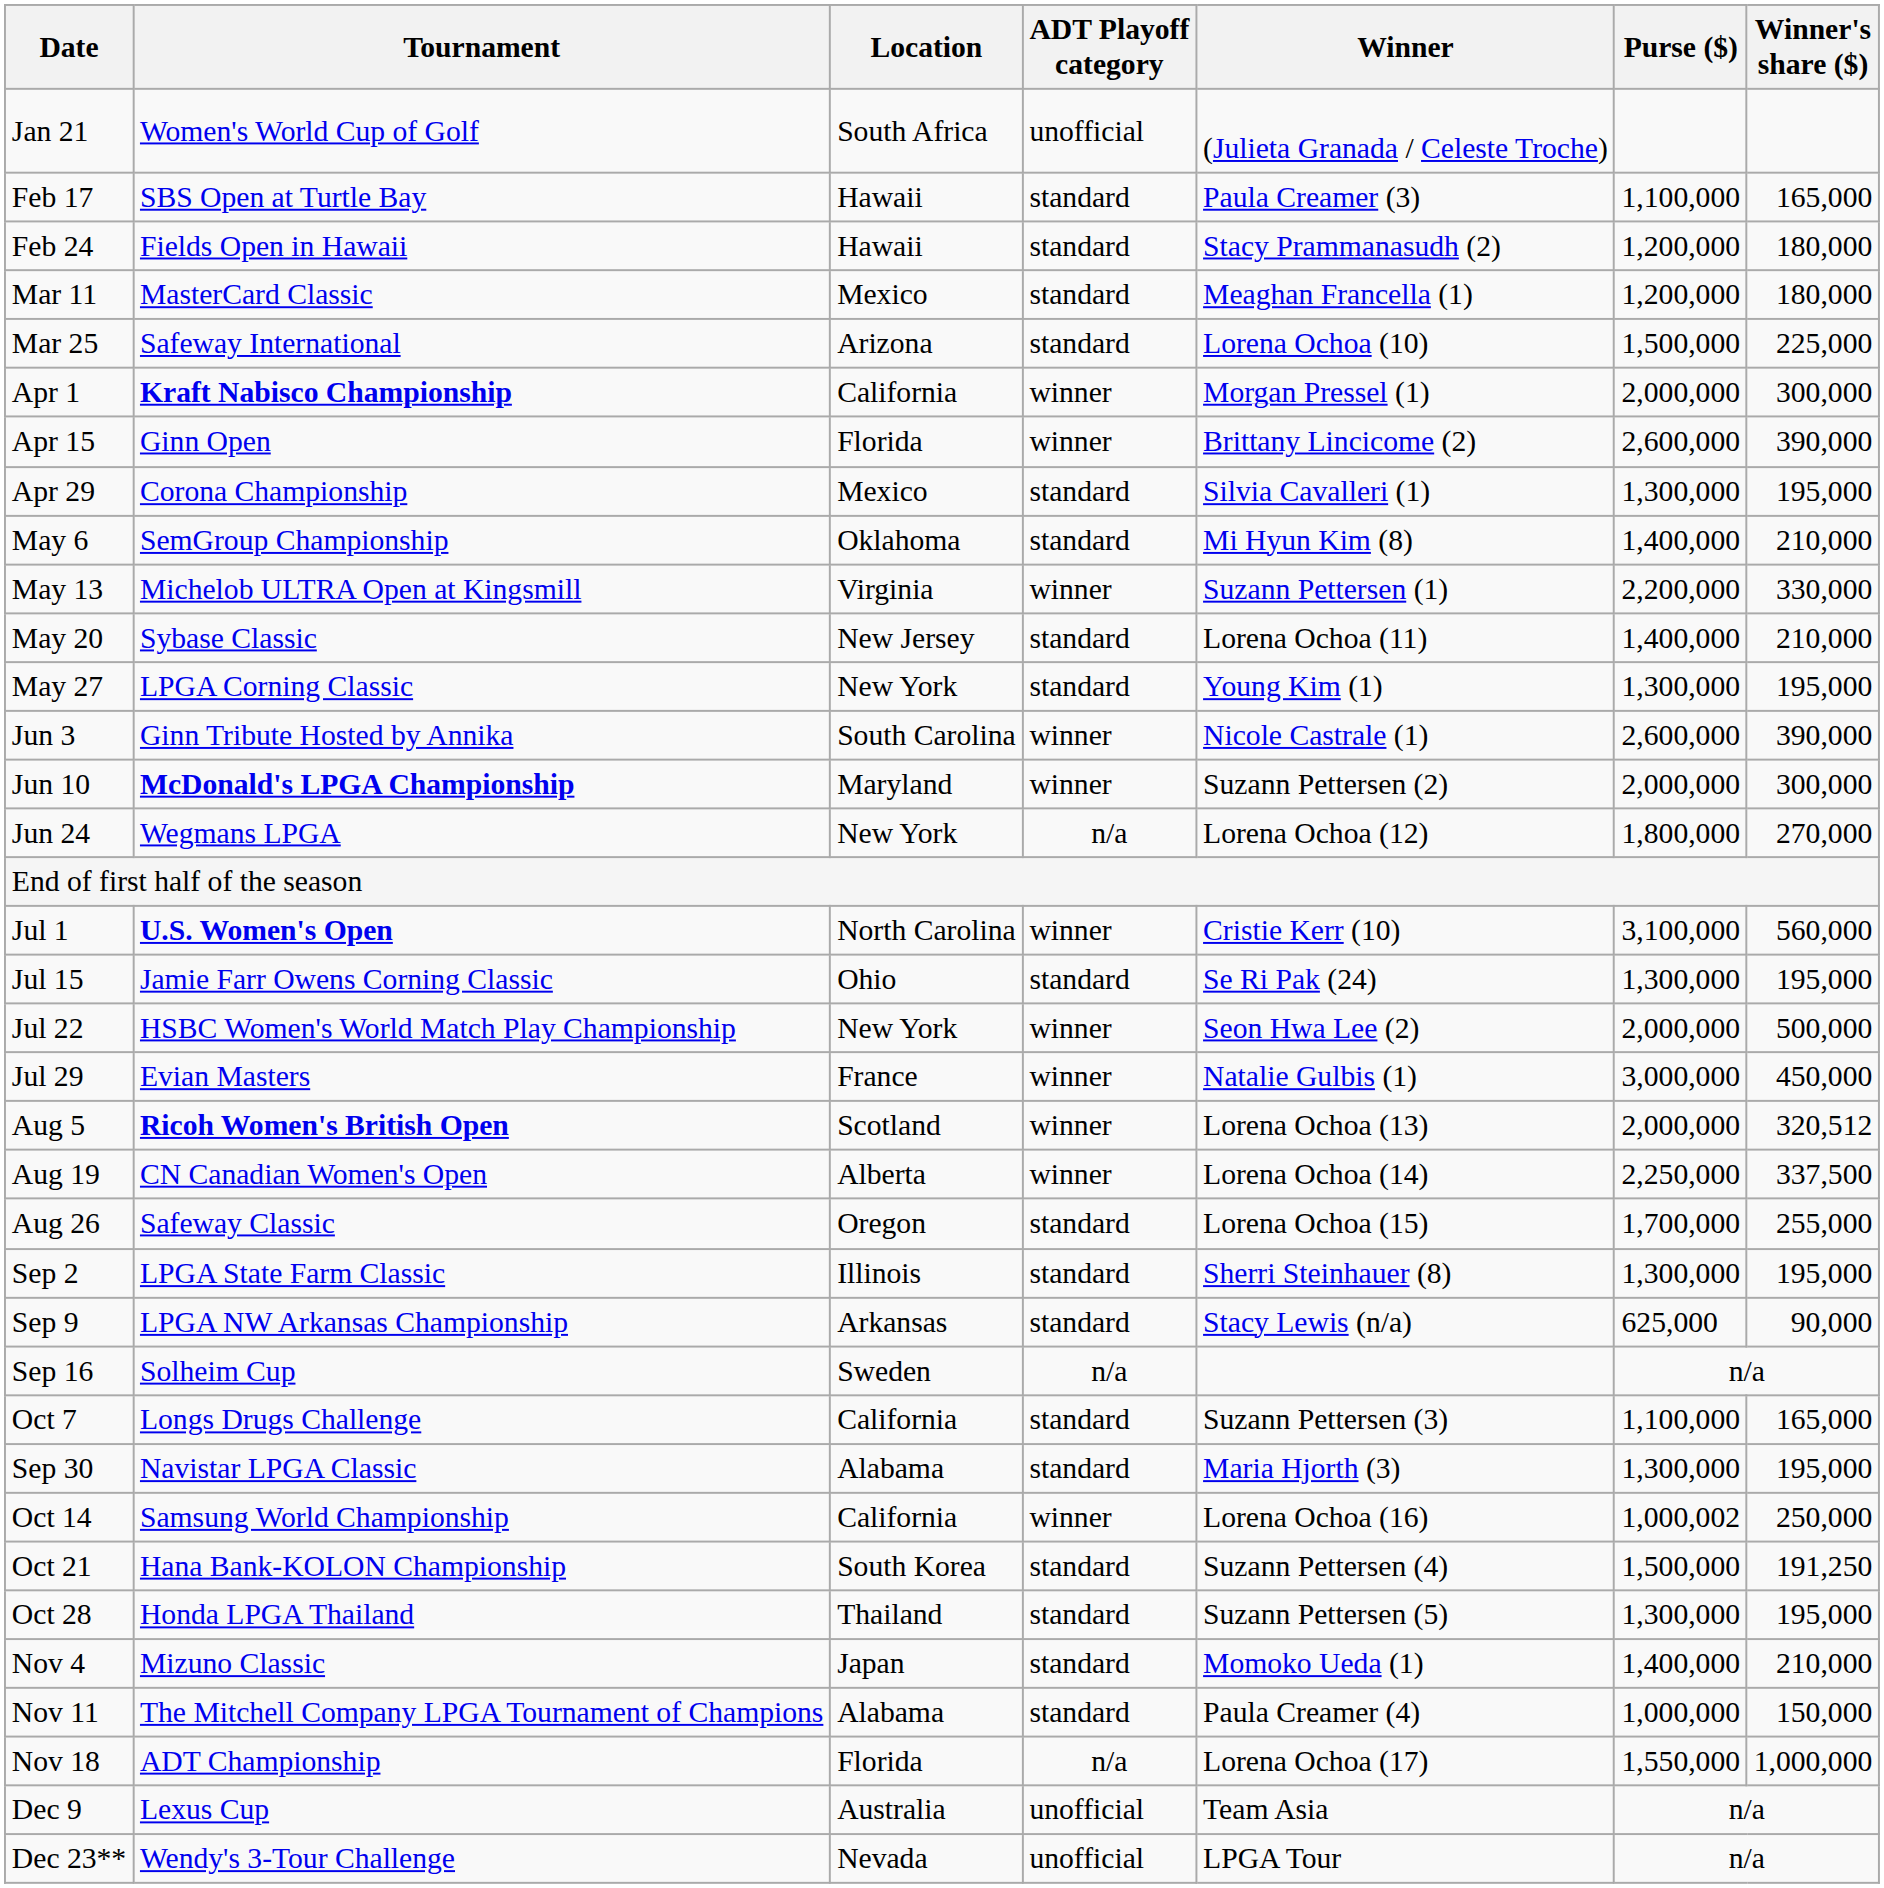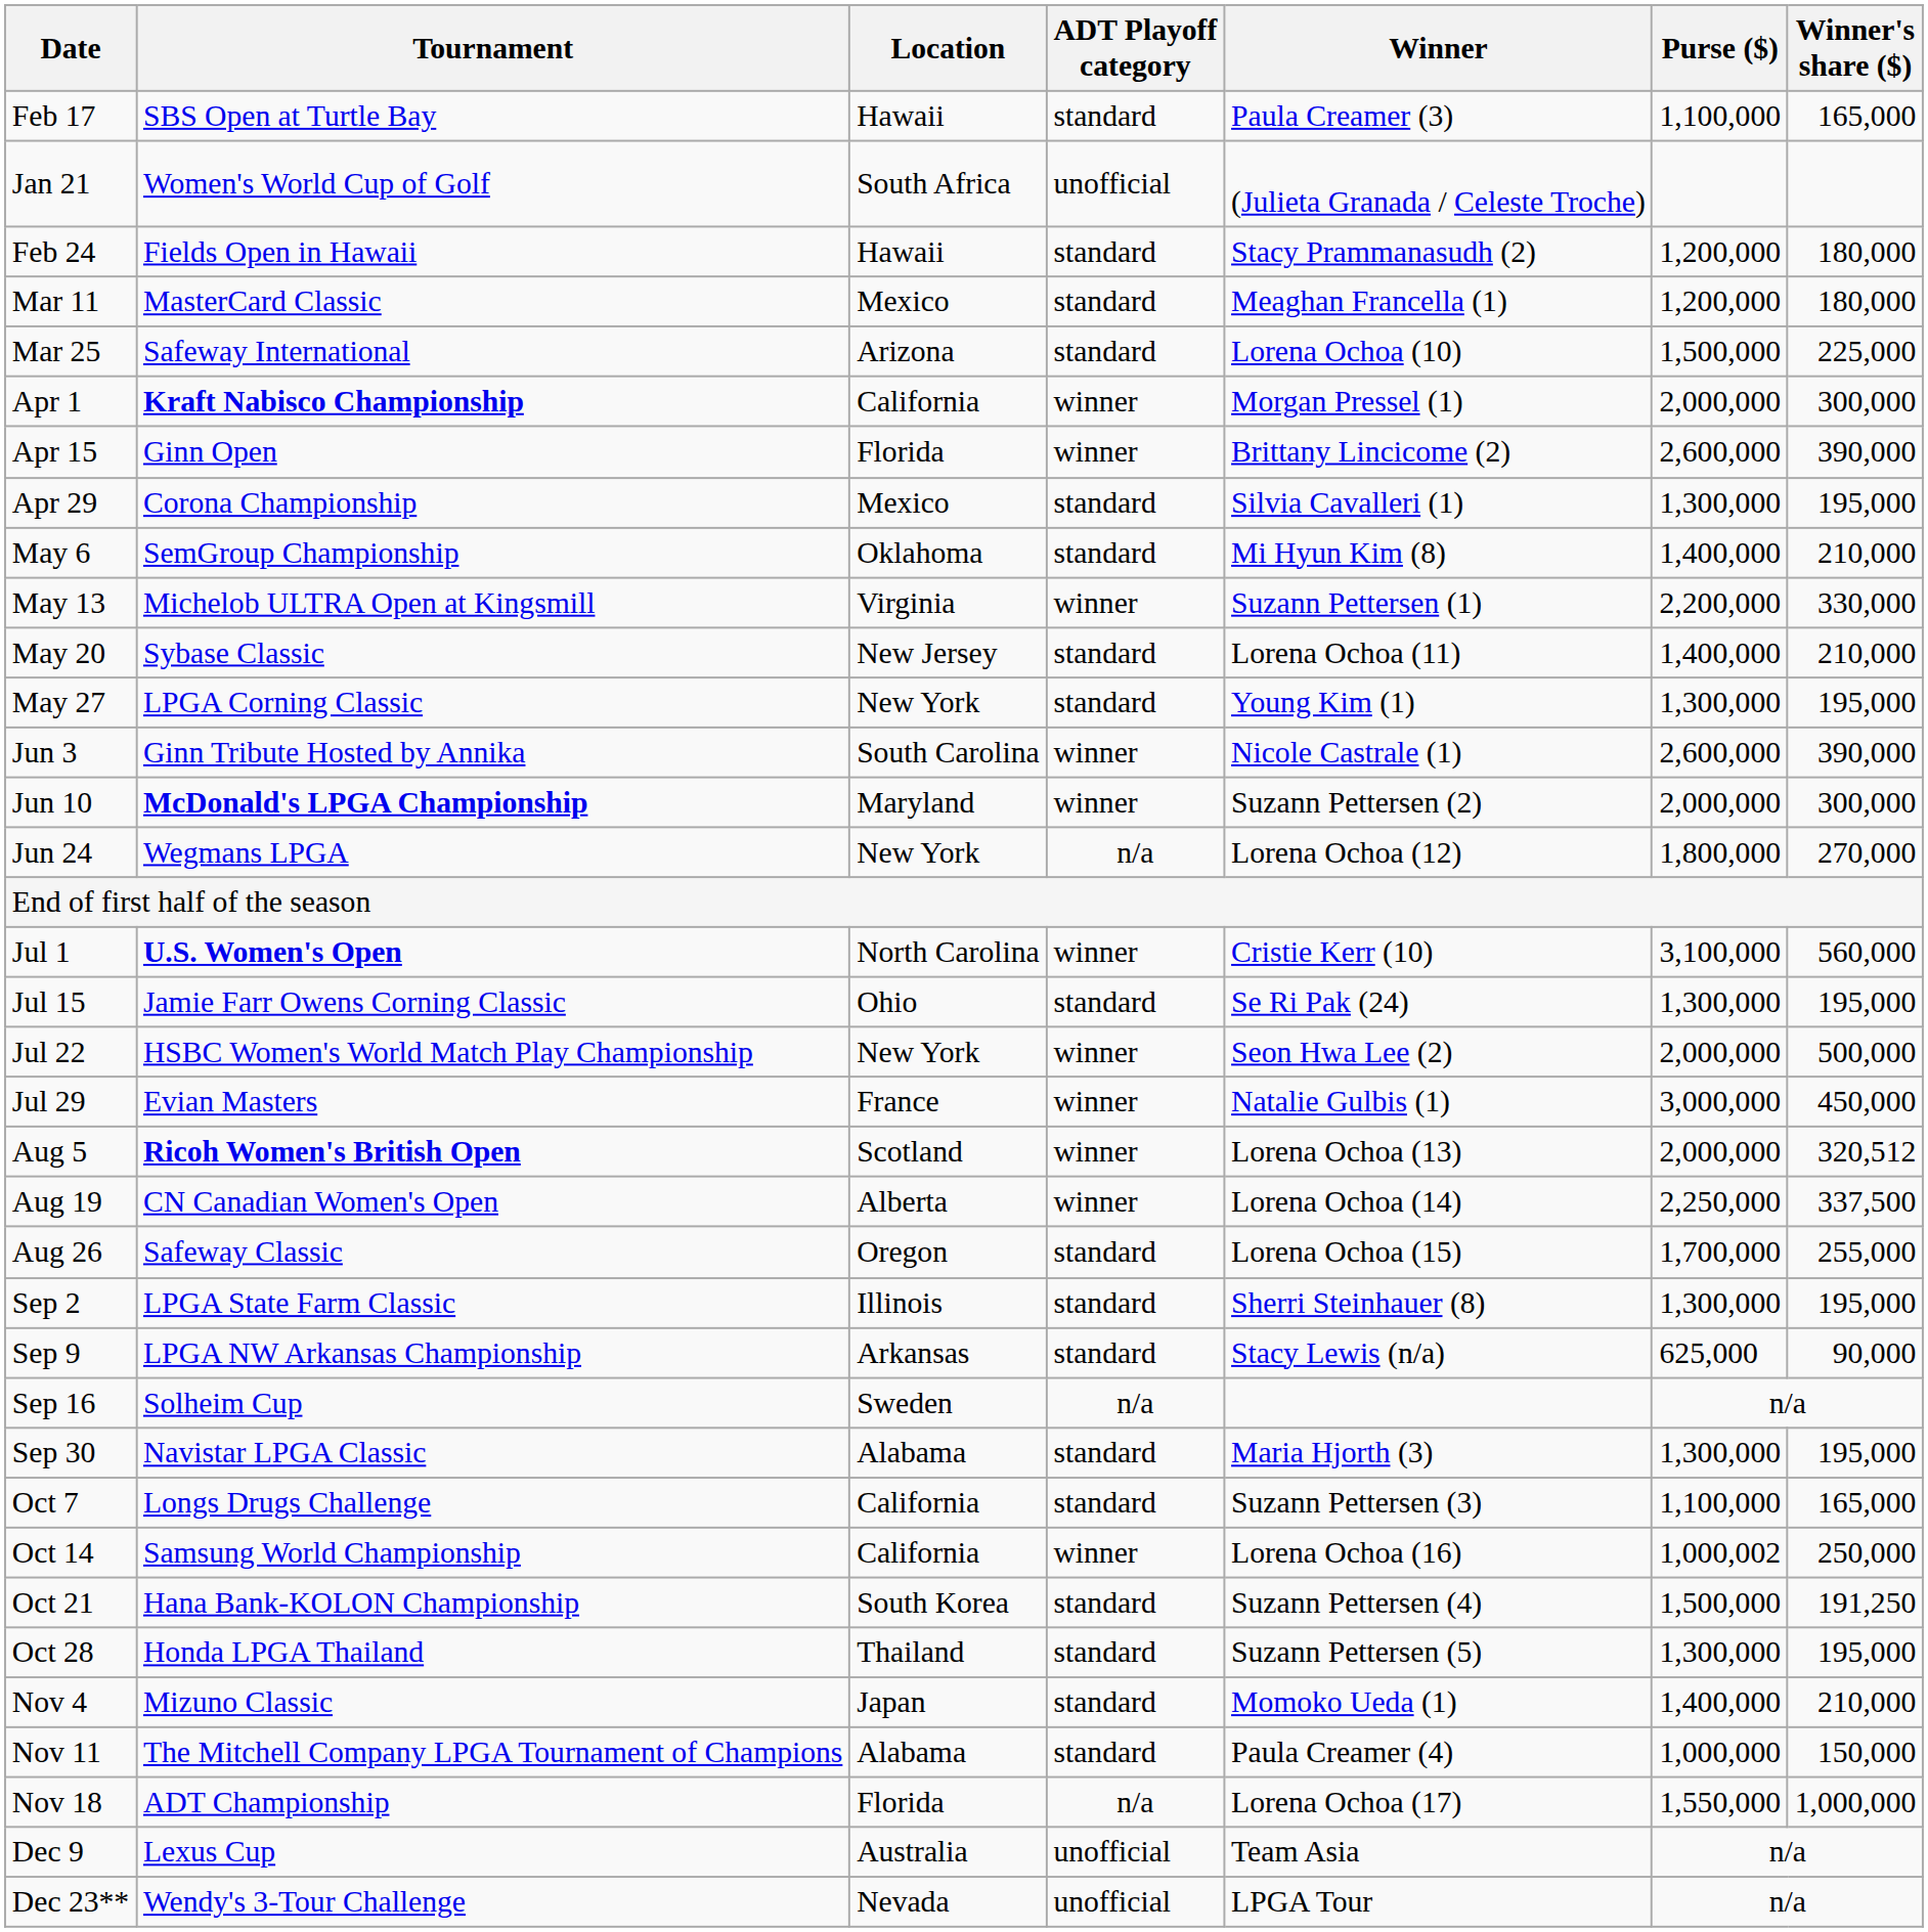rows swapped: Jan 21 <-> Feb 17
rows swapped: Sep 30 <-> Oct 7
